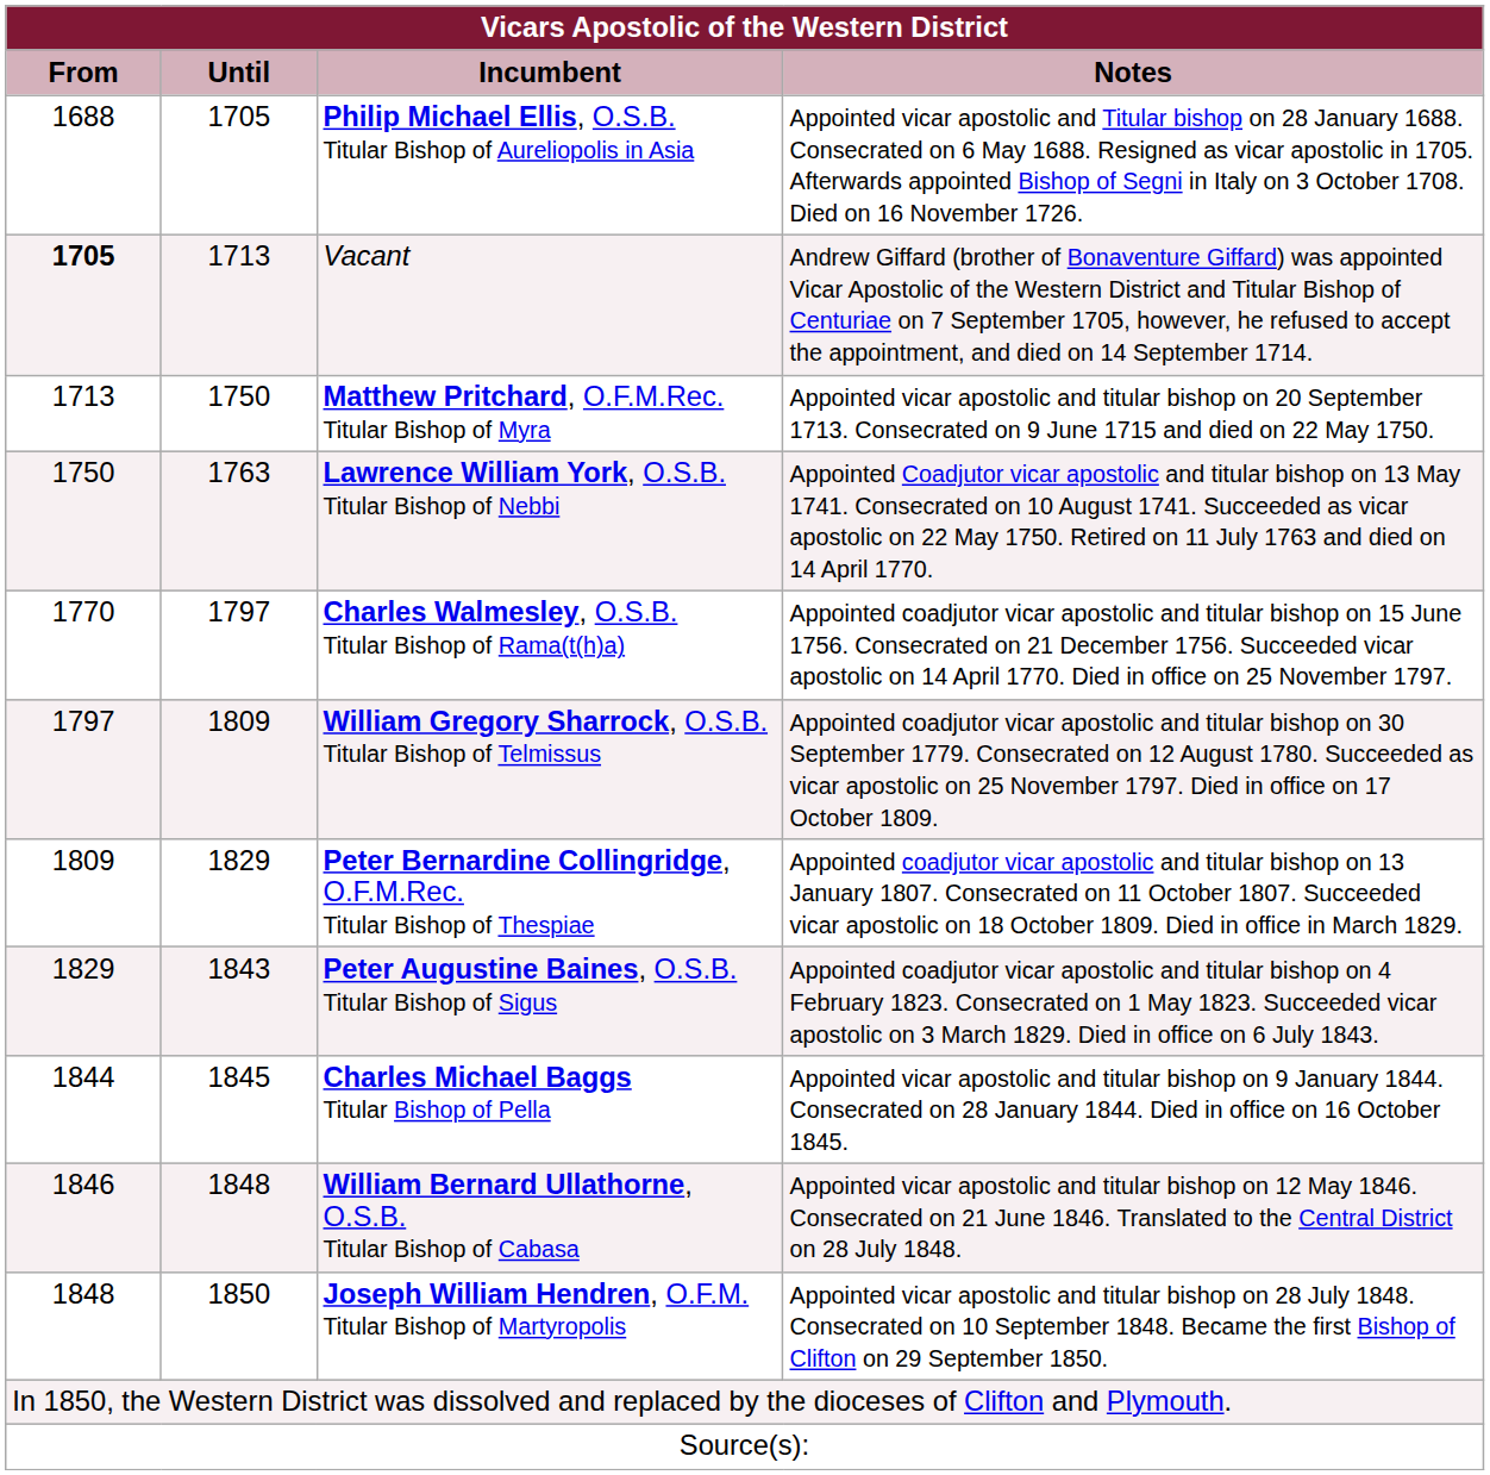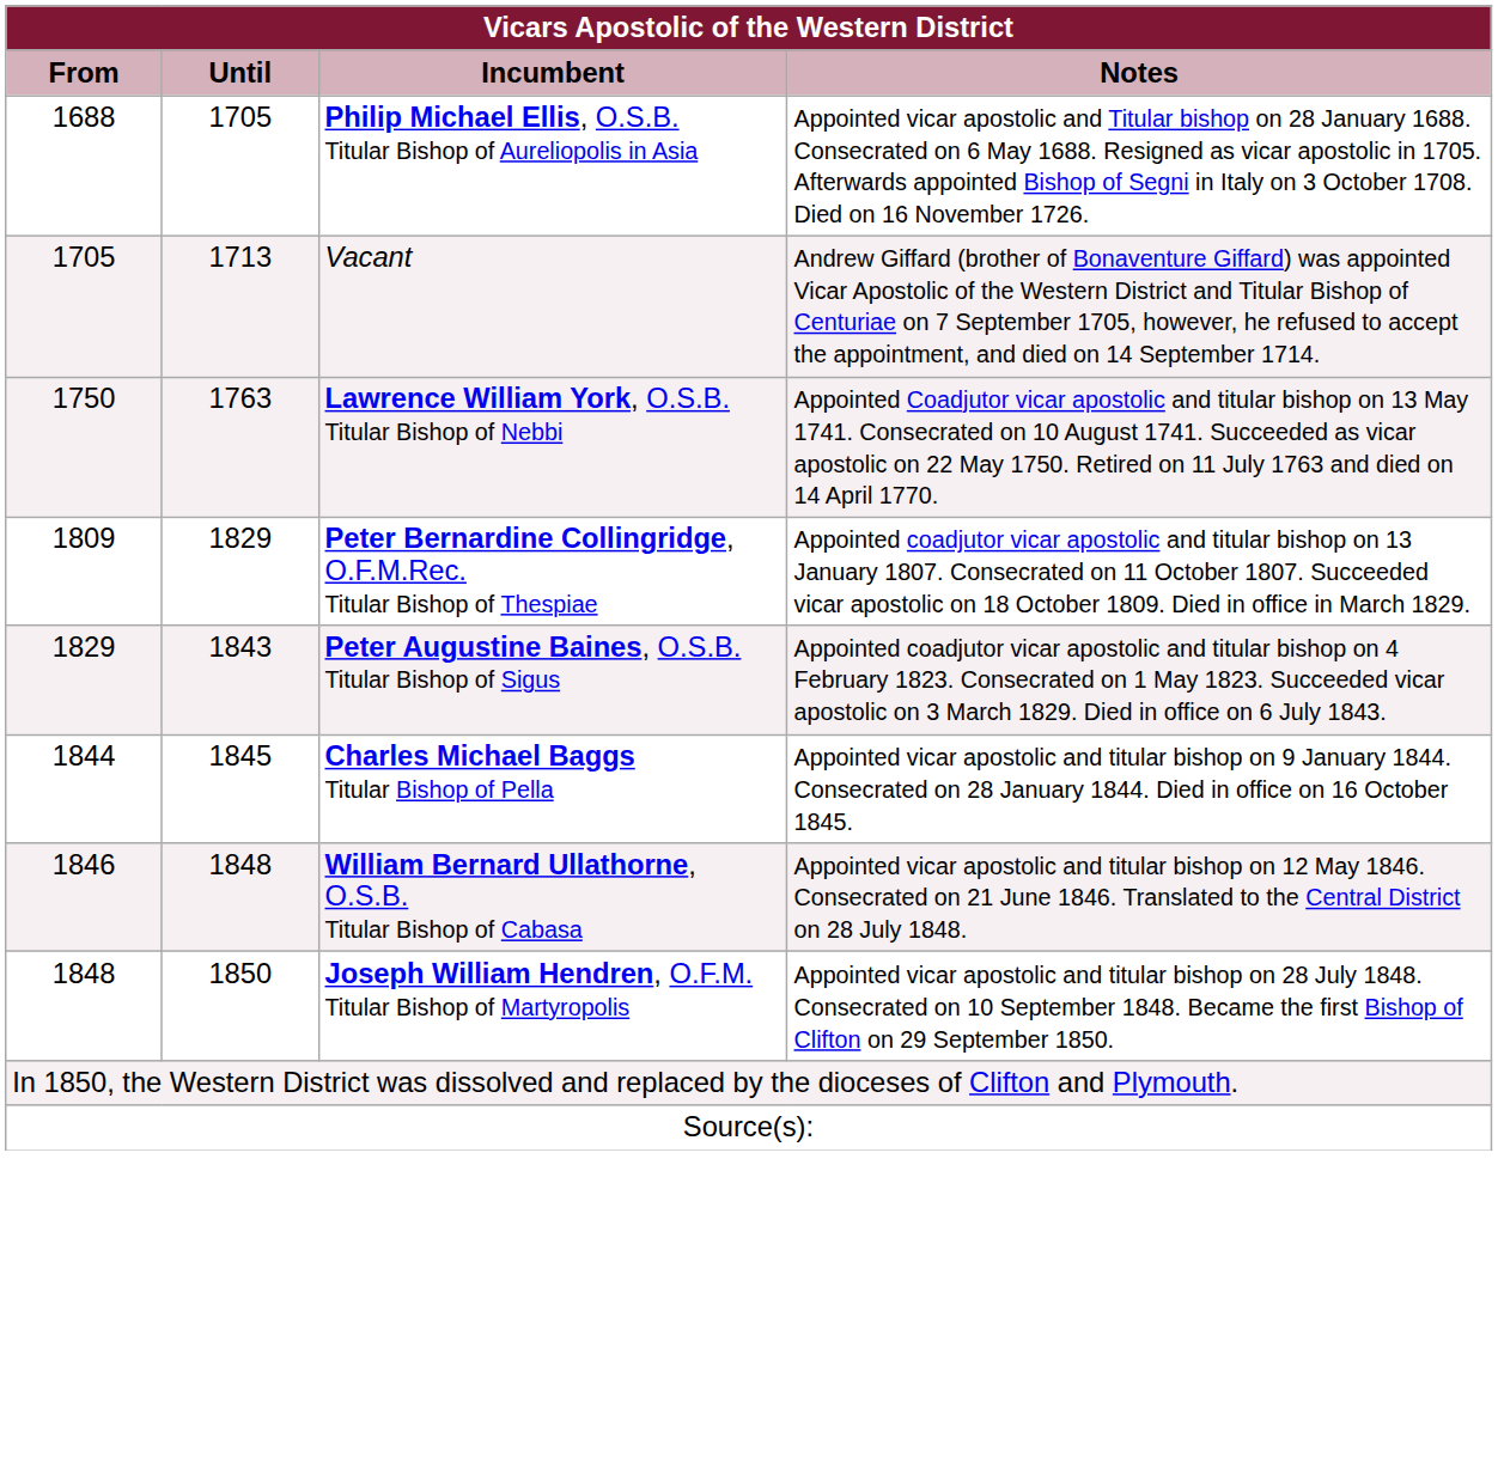Vacant | From: bold -> normal
- row: 1713 | 1750 | Matthew Pritchard, O.F.M.Rec. Titular Bishop of Myra | Appointed vicar apostolic and titular bishop on 20 September 1713. Consecrated on 9 June 1715 and died on 22 May 1750.
- row: 1770 | 1797 | Charles Walmesley, O.S.B. Titular Bishop of Rama(t(h)a) | Appointed coadjutor vicar apostolic and titular bishop on 15 June 1756. Consecrated on 21 December 1756. Succeeded vicar apostolic on 14 April 1770. Died in office on 25 November 1797.
- row: 1797 | 1809 | William Gregory Sharrock, O.S.B. Titular Bishop of Telmissus | Appointed coadjutor vicar apostolic and titular bishop on 30 September 1779. Consecrated on 12 August 1780. Succeeded as vicar apostolic on 25 November 1797. Died in office on 17 October 1809.
